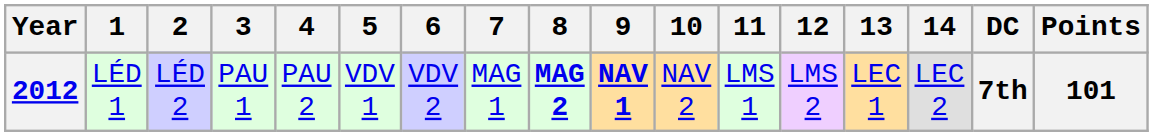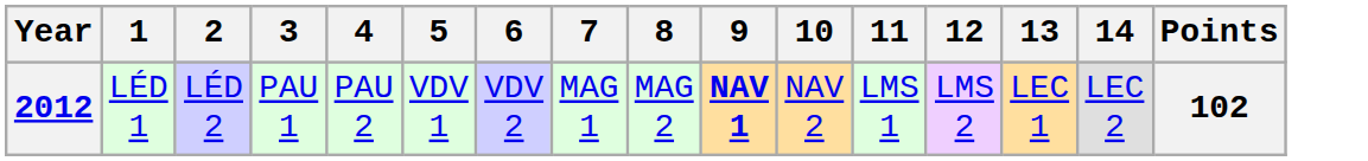- column: DC | 7th
2012 | 8: bold -> normal
2012 | Points: 101 -> 102
